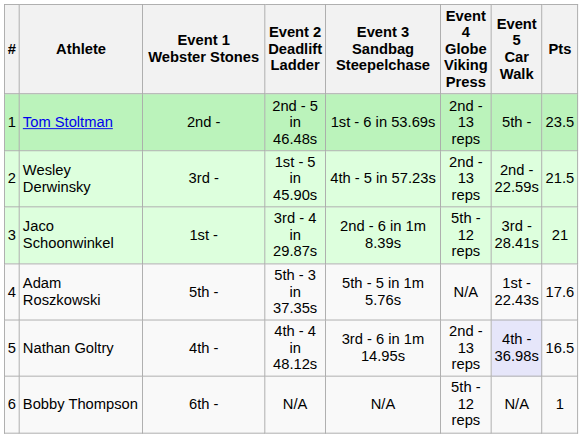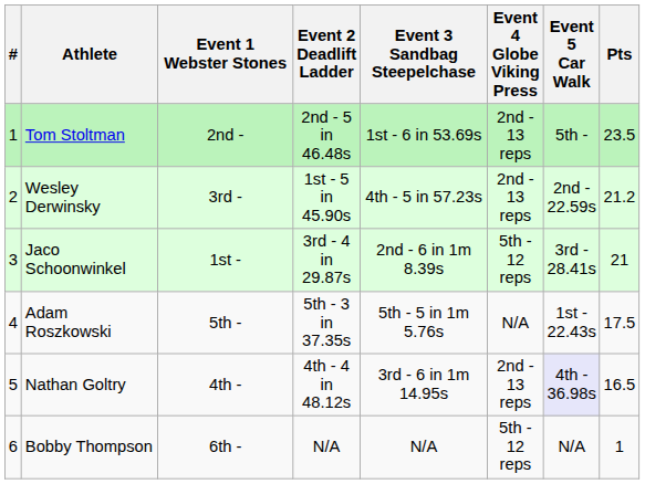Wesley Derwinsky | Pts: 21.5 -> 21.2
Adam Roszkowski | Pts: 17.6 -> 17.5
